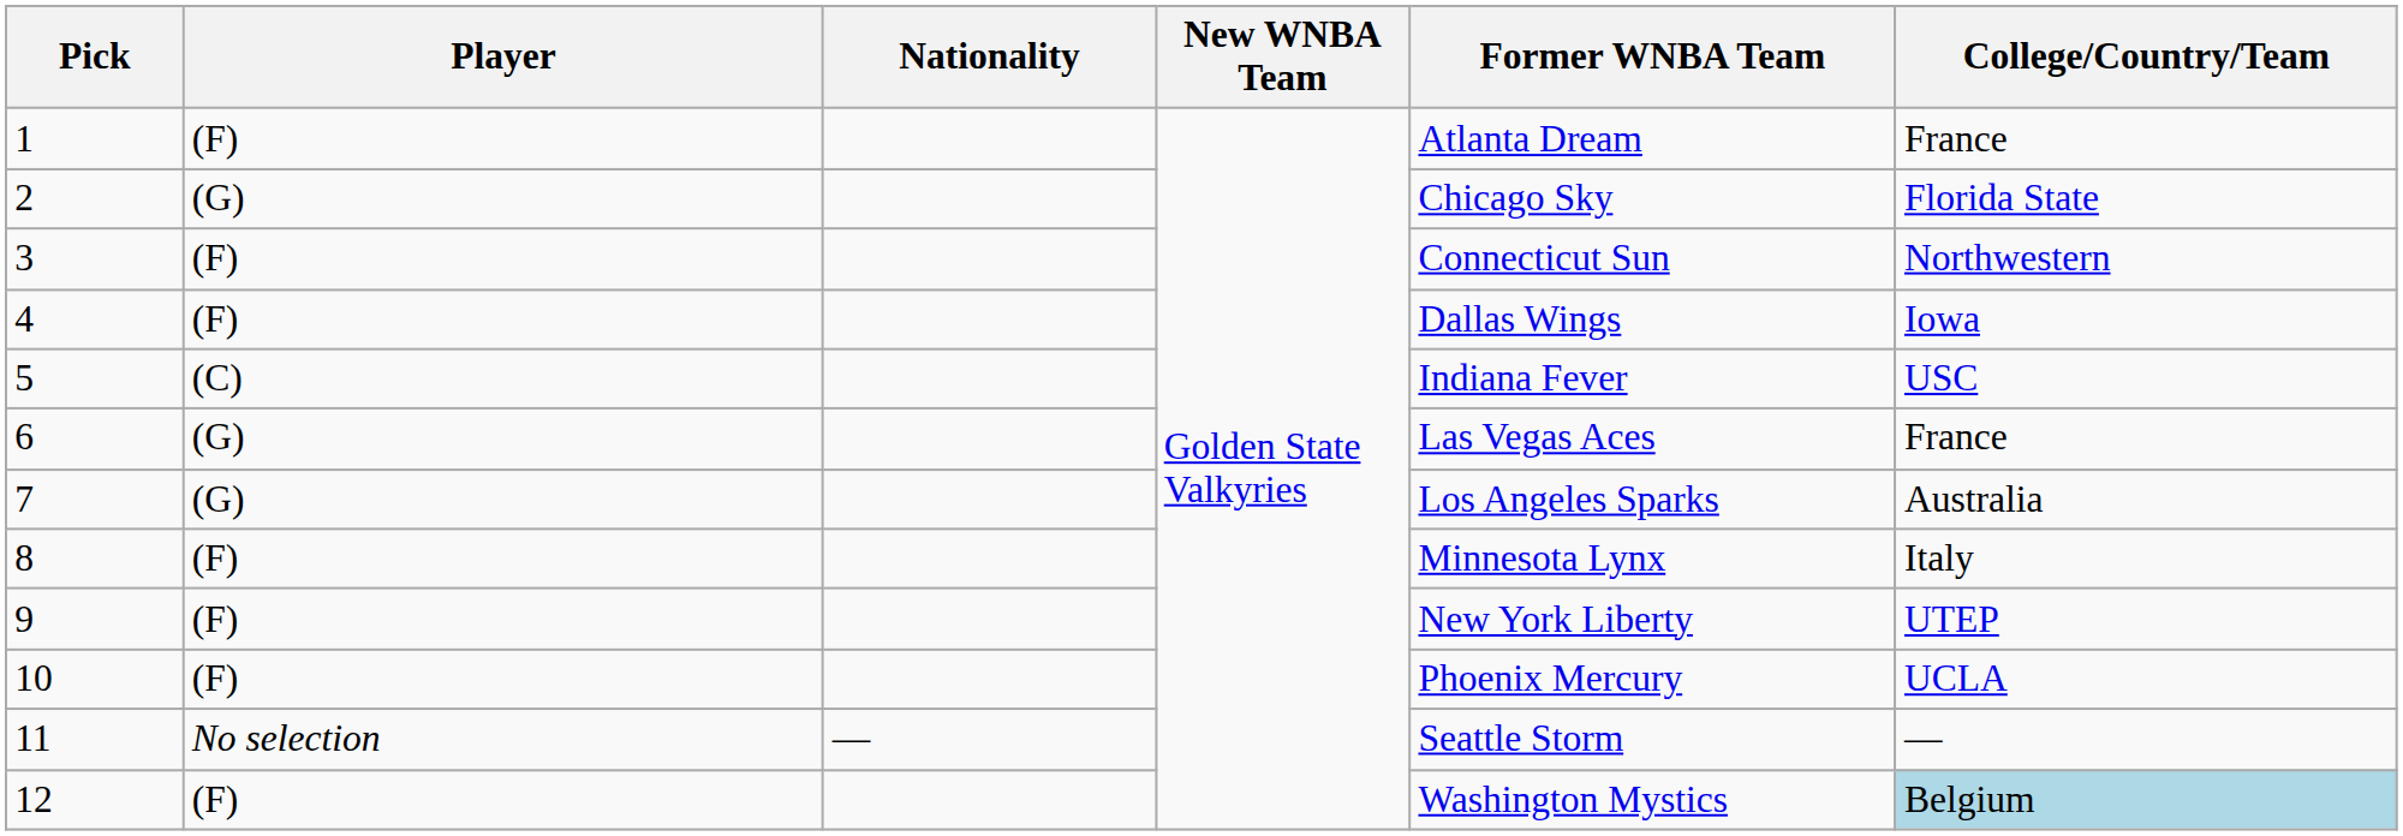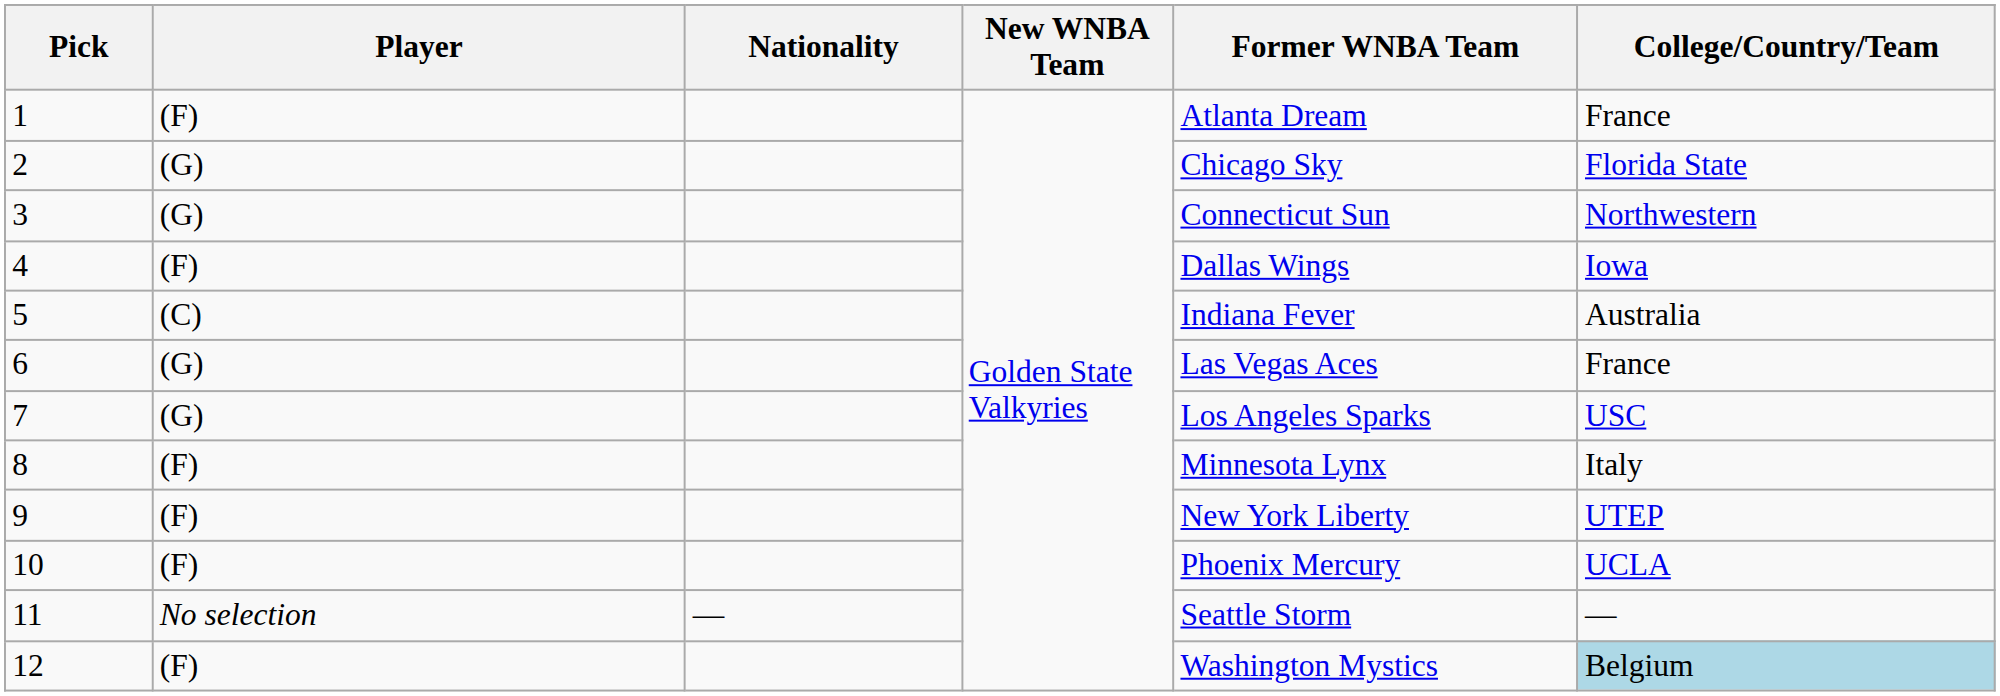3 | Player: (F) -> (G)
5 | College/Country/Team: USC -> Australia
7 | College/Country/Team: Australia -> USC
